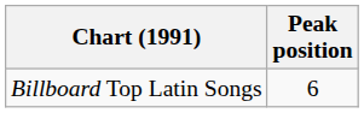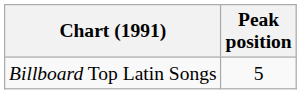Billboard Top Latin Songs | Peak position: 6 -> 5
